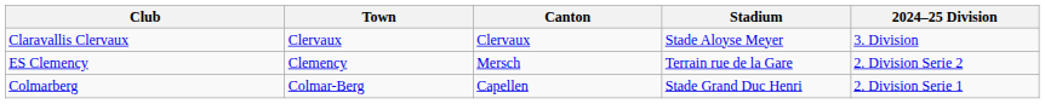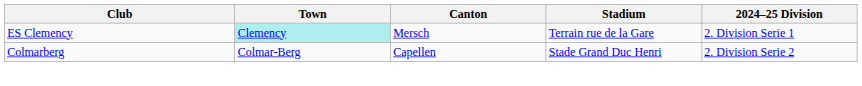- row: Claravallis Clervaux | Clervaux | Clervaux | Stade Aloyse Meyer | 3. Division
ES Clemency | Town: no background -> paleturquoise background
ES Clemency | 2024–25 Division: 2. Division Serie 2 -> 2. Division Serie 1
Colmarberg | 2024–25 Division: 2. Division Serie 1 -> 2. Division Serie 2
